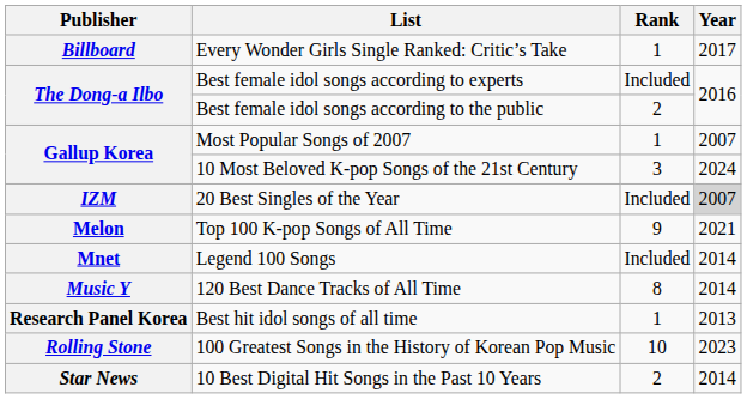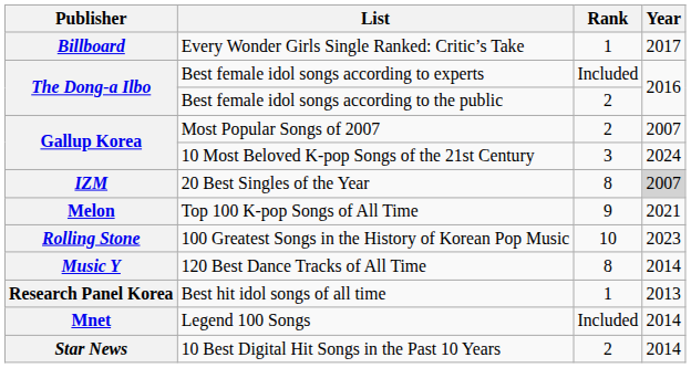Most Popular Songs of 2007 | Rank: 1 -> 2
20 Best Singles of the Year | Rank: Included -> 8
rows swapped: Legend 100 Songs <-> 100 Greatest Songs in the History of Korean Pop Music
